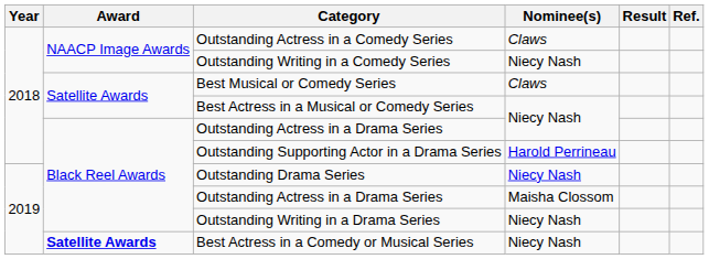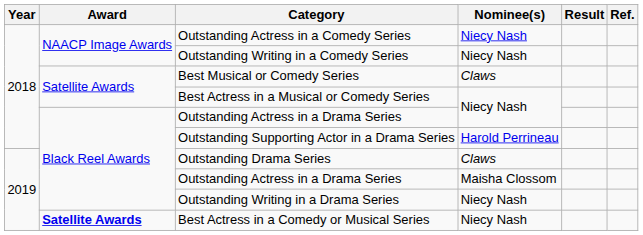Outstanding Actress in a Comedy Series | Nominee(s): Claws -> Niecy Nash
Outstanding Drama Series | Nominee(s): Niecy Nash -> Claws
